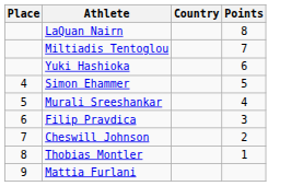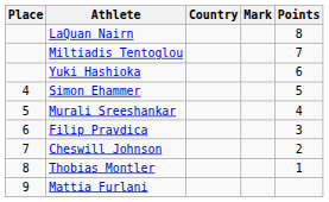+ column: Mark
